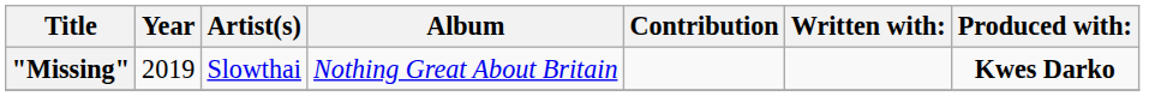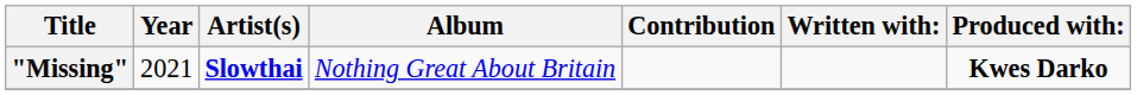"Missing" | Year: 2019 -> 2021
"Missing" | Artist(s): normal -> bold
